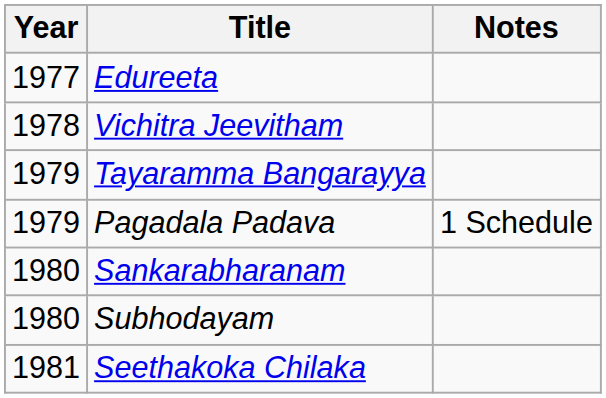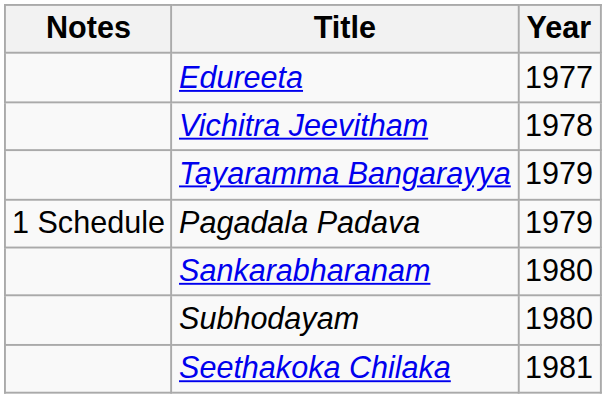columns swapped: Year <-> Notes
